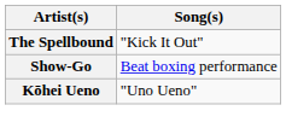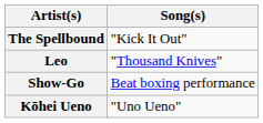+ row: Leo | "Thousand Knives"
